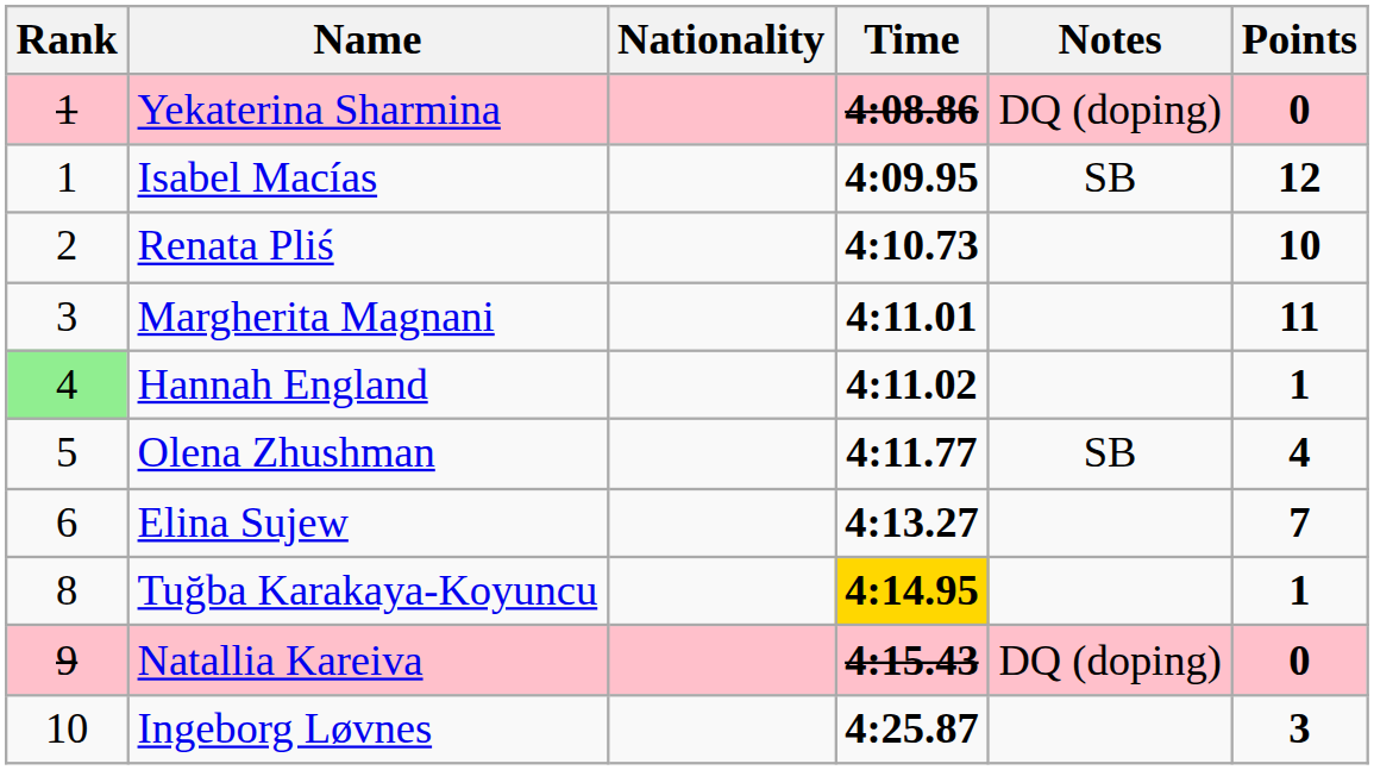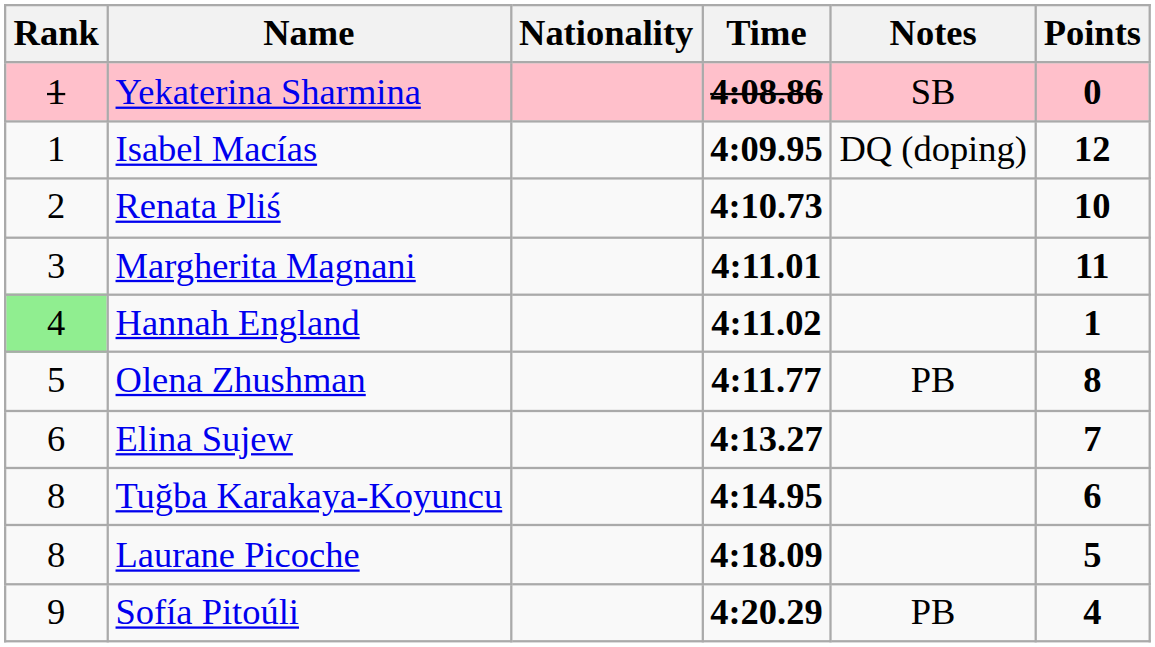Yekaterina Sharmina | Notes: DQ (doping) -> SB
Isabel Macías | Notes: SB -> DQ (doping)
Olena Zhushman | Notes: SB -> PB
Olena Zhushman | Points: 4 -> 8
Tuğba Karakaya-Koyuncu | Time: gold background -> no background
Tuğba Karakaya-Koyuncu | Points: 1 -> 6
- row: 9 | Natallia Kareiva | 4:15.43 | DQ (doping) | 0
+ row: 8 | Laurane Picoche | 4:18.09 | 5
+ row: 9 | Sofía Pitoúli | 4:20.29 | PB | 4
- row: 10 | Ingeborg Løvnes | 4:25.87 | 3
